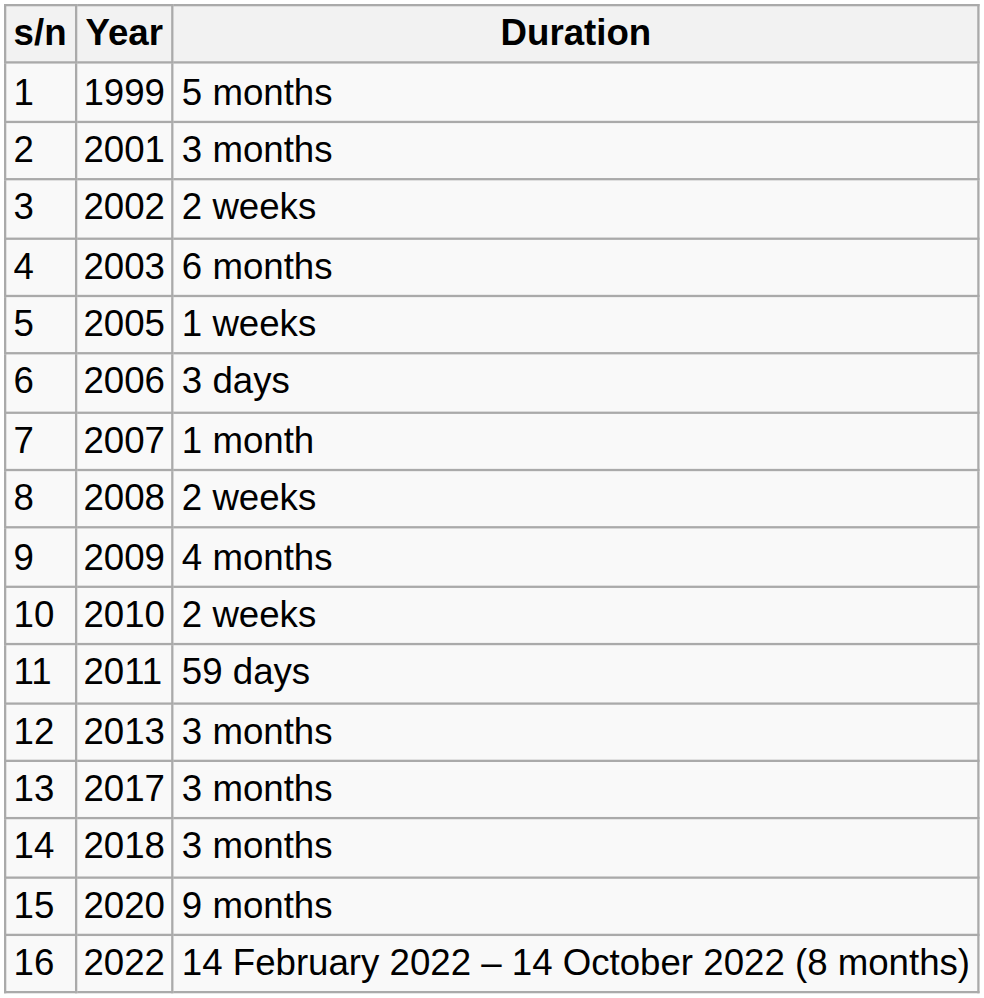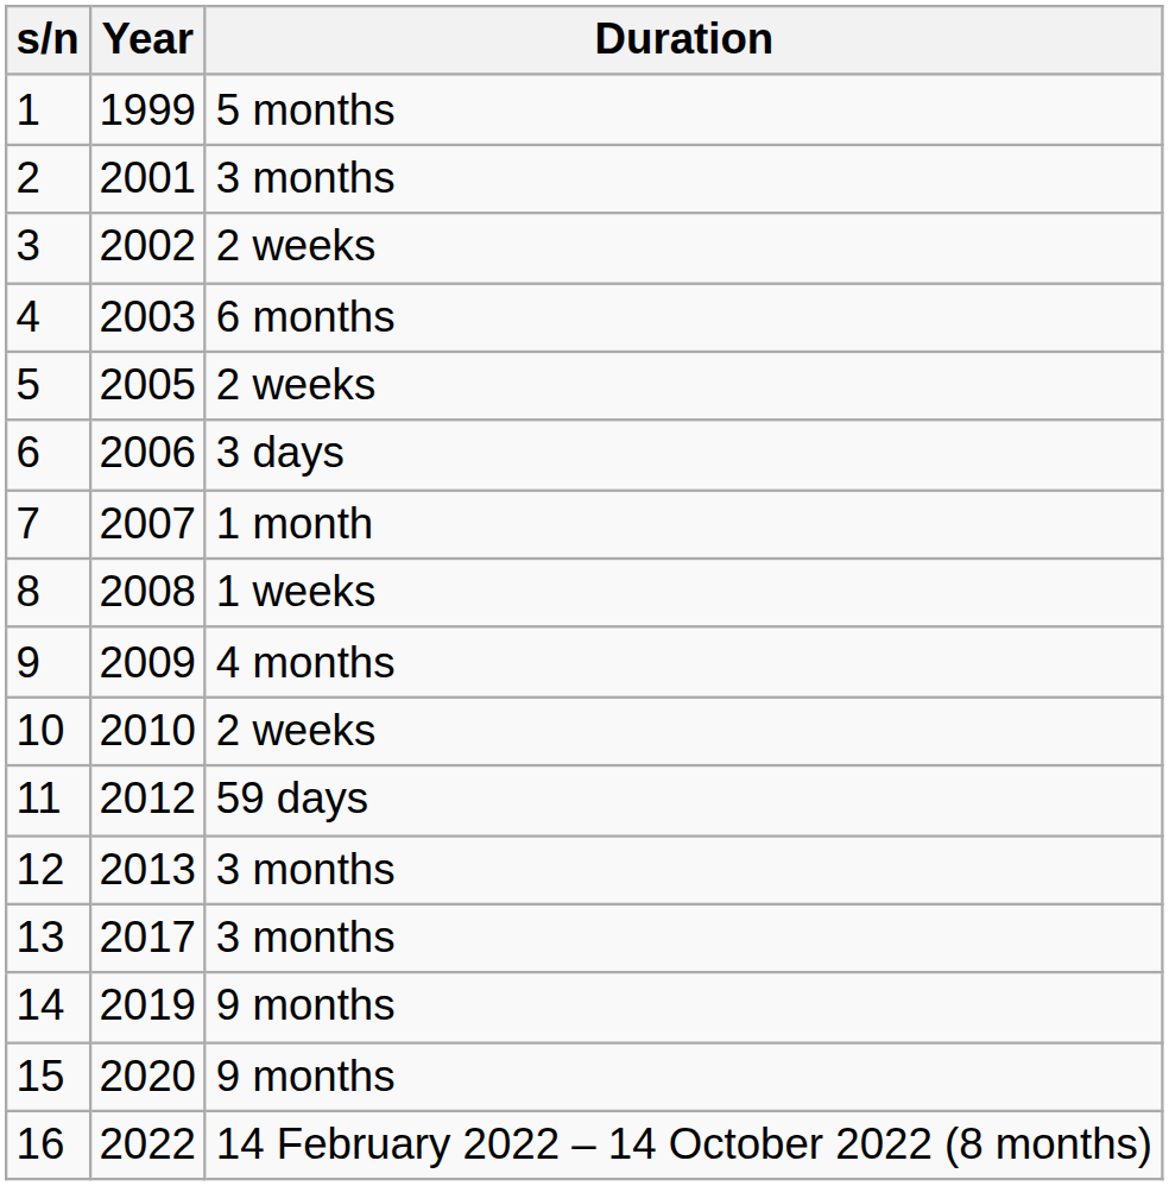5 | Duration: 1 weeks -> 2 weeks
8 | Duration: 2 weeks -> 1 weeks
11 | Year: 2011 -> 2012
14 | Year: 2018 -> 2019
14 | Duration: 3 months -> 9 months
